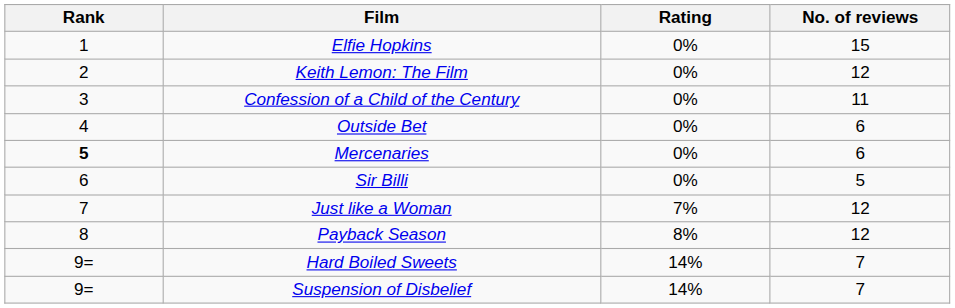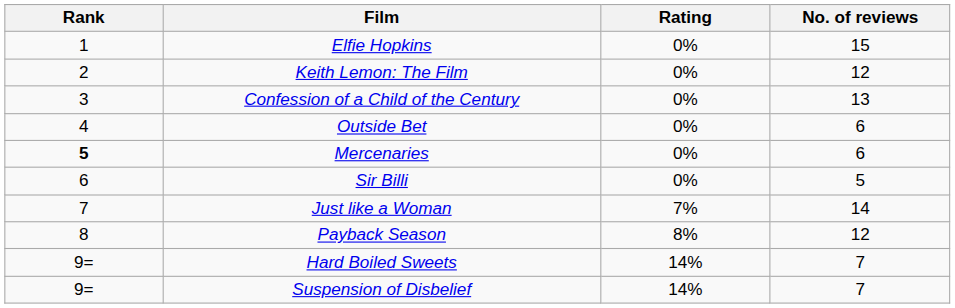Confession of a Child of the Century | No. of reviews: 11 -> 13
Just like a Woman | No. of reviews: 12 -> 14
